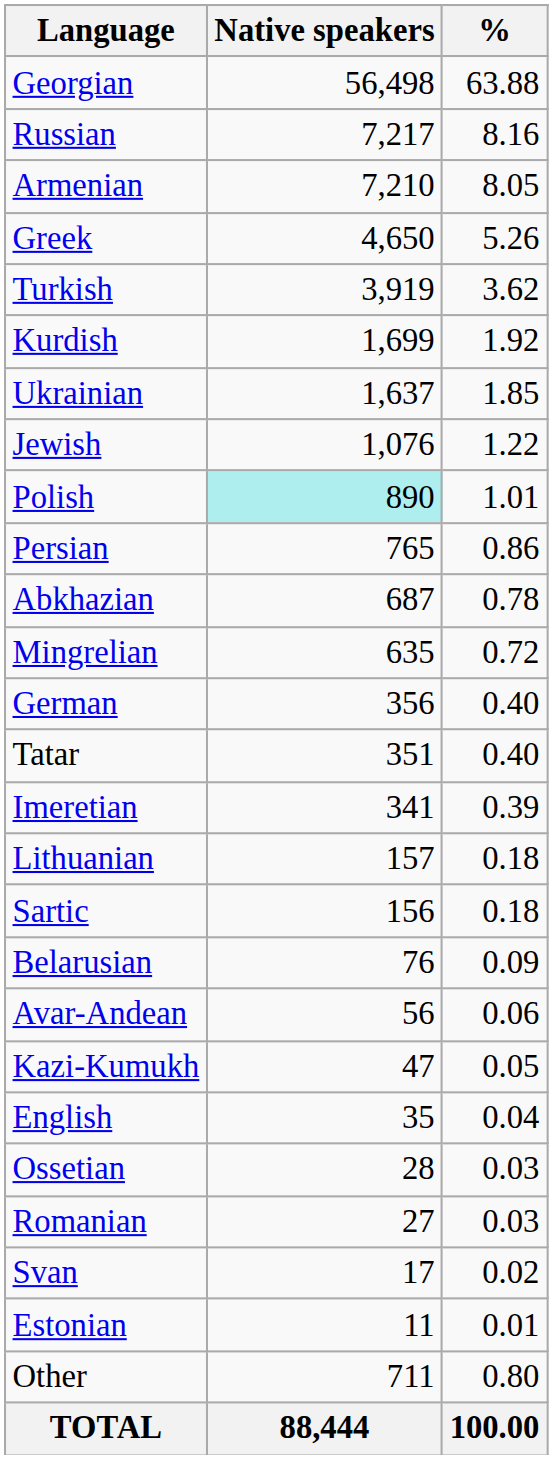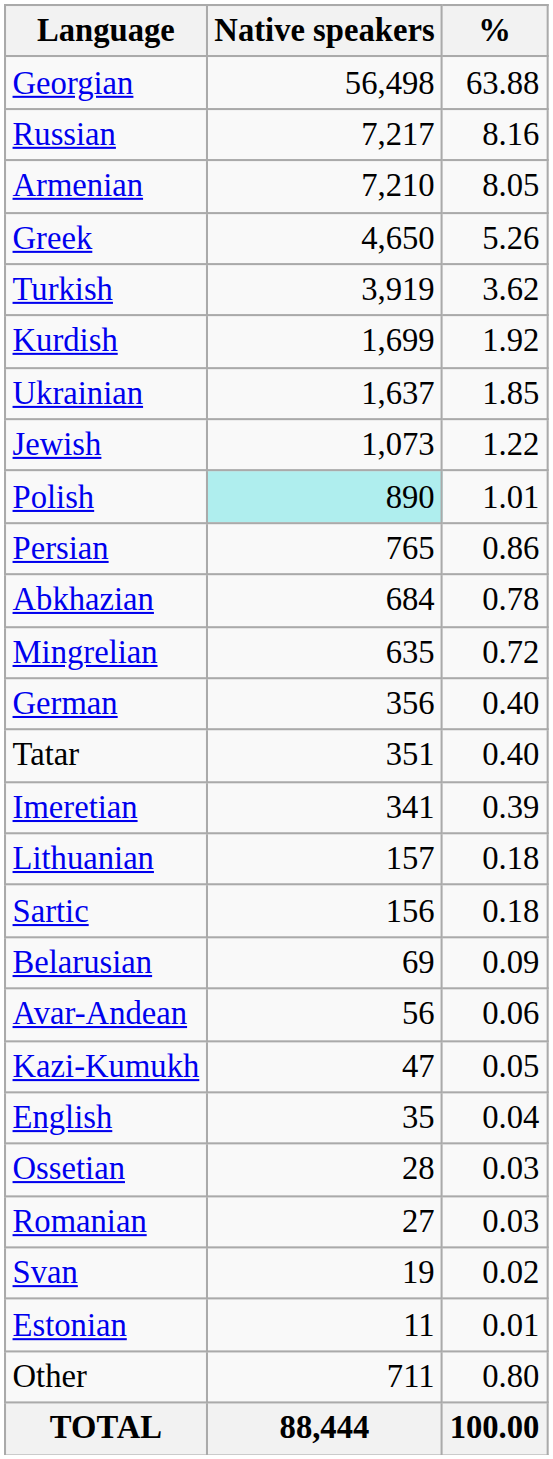Jewish | Native speakers: 1,076 -> 1,073
Abkhazian | Native speakers: 687 -> 684
Belarusian | Native speakers: 76 -> 69
Svan | Native speakers: 17 -> 19
